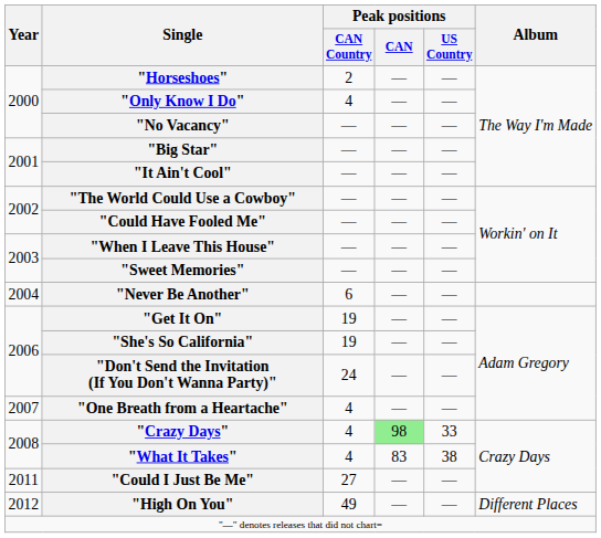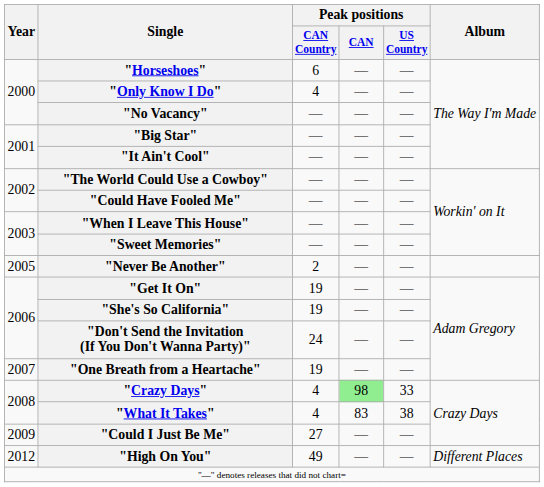"Horseshoes" | Peak positions / CAN Country: 2 -> 6
"Never Be Another" | Year: 2004 -> 2005
"Never Be Another" | Peak positions / CAN Country: 6 -> 2
"One Breath from a Heartache" | Peak positions / CAN Country: 4 -> 19
"Could I Just Be Me" | Year: 2011 -> 2009
